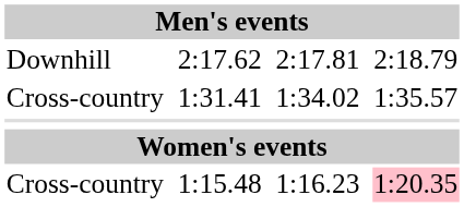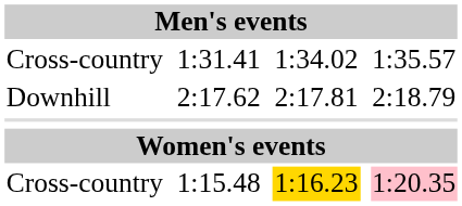rows swapped: 1:31.41 <-> 2:17.62
1:15.48 | column 5: no background -> gold background
